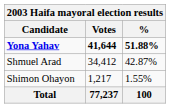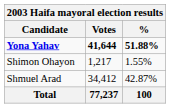rows swapped: Shmuel Arad <-> Shimon Ohayon
